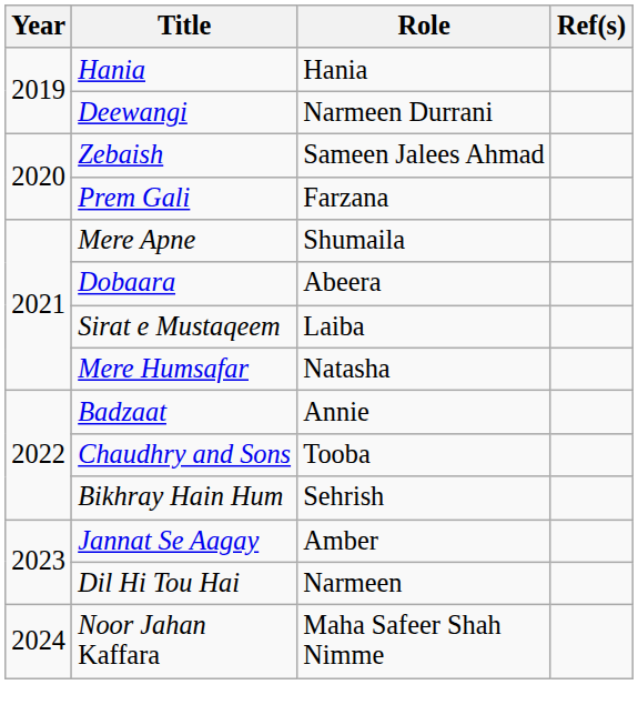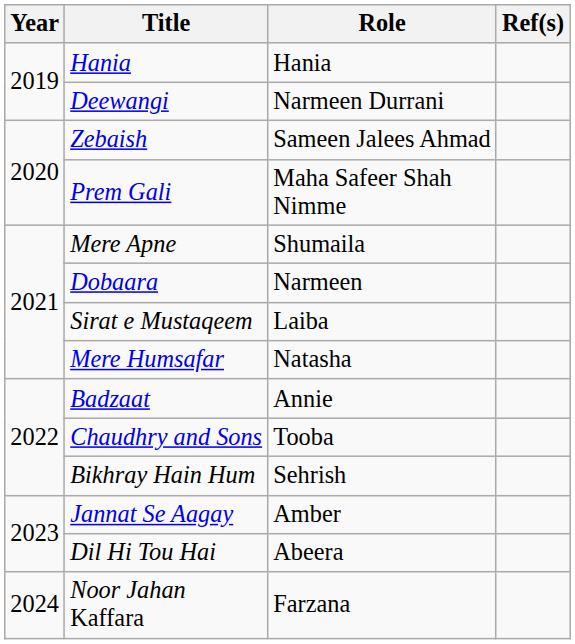Prem Gali | Role: Farzana -> Maha Safeer Shah Nimme
Dobaara | Role: Abeera -> Narmeen
Dil Hi Tou Hai | Role: Narmeen -> Abeera
Noor Jahan Kaffara | Role: Maha Safeer Shah Nimme -> Farzana
